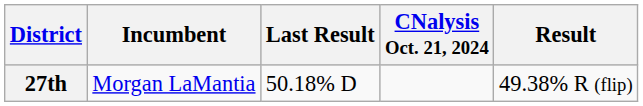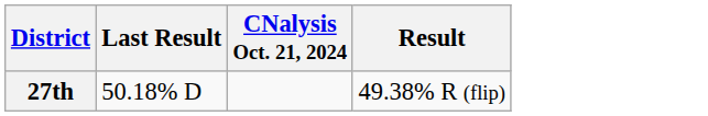- column: Incumbent | Morgan LaMantia
